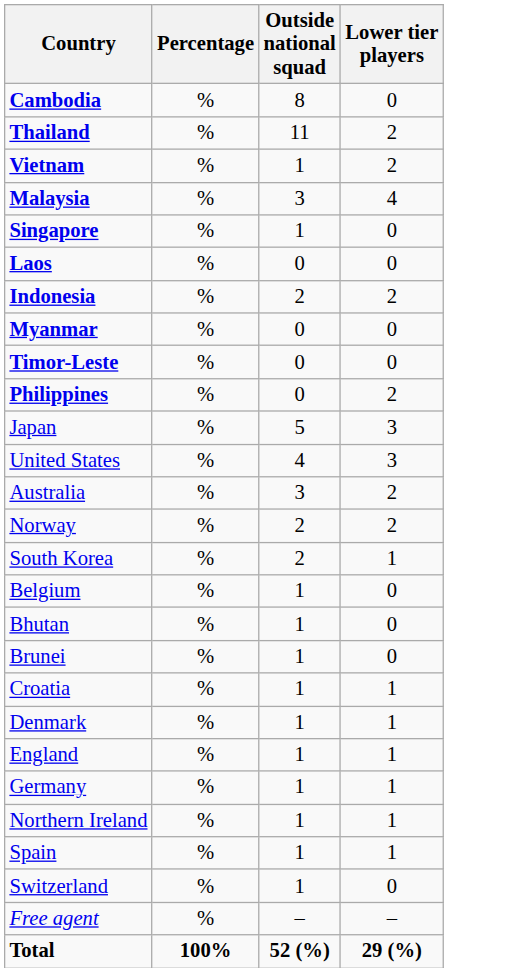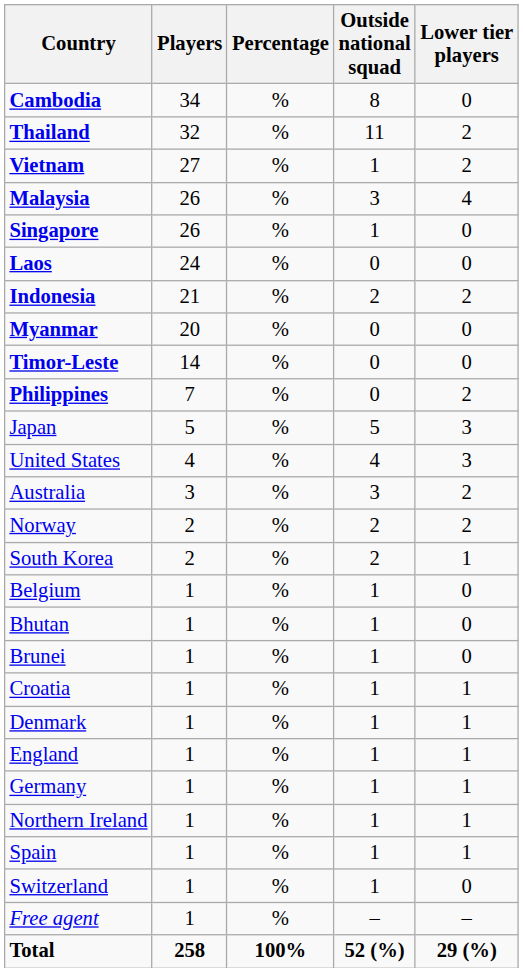+ column: Players | 34 | 32 | 27 | 26 | 26 | 24 | 21 | 20 | 14 | 7 | 5 | 4 | 3 | 2 | 2 | 1 | 1 | 1 | 1 | 1 | 1 | 1 | 1 | 1 | 1 | 1 | 258
